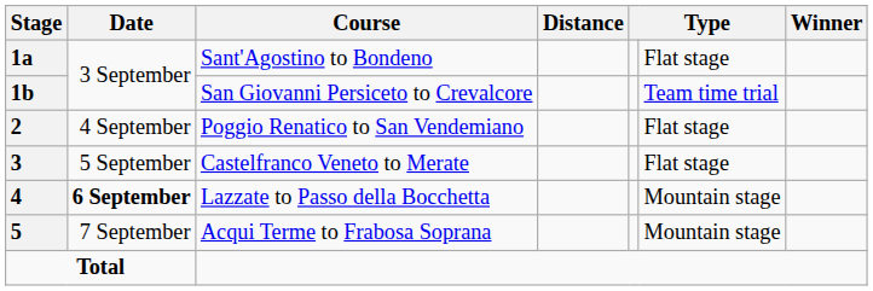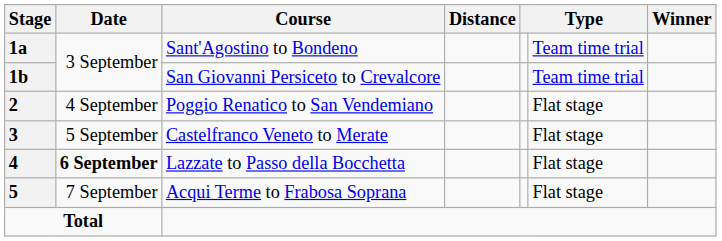Sant'Agostino to Bondeno | column 6: Flat stage -> Team time trial
Lazzate to Passo della Bocchetta | column 6: Mountain stage -> Flat stage
Acqui Terme to Frabosa Soprana | column 6: Mountain stage -> Flat stage
